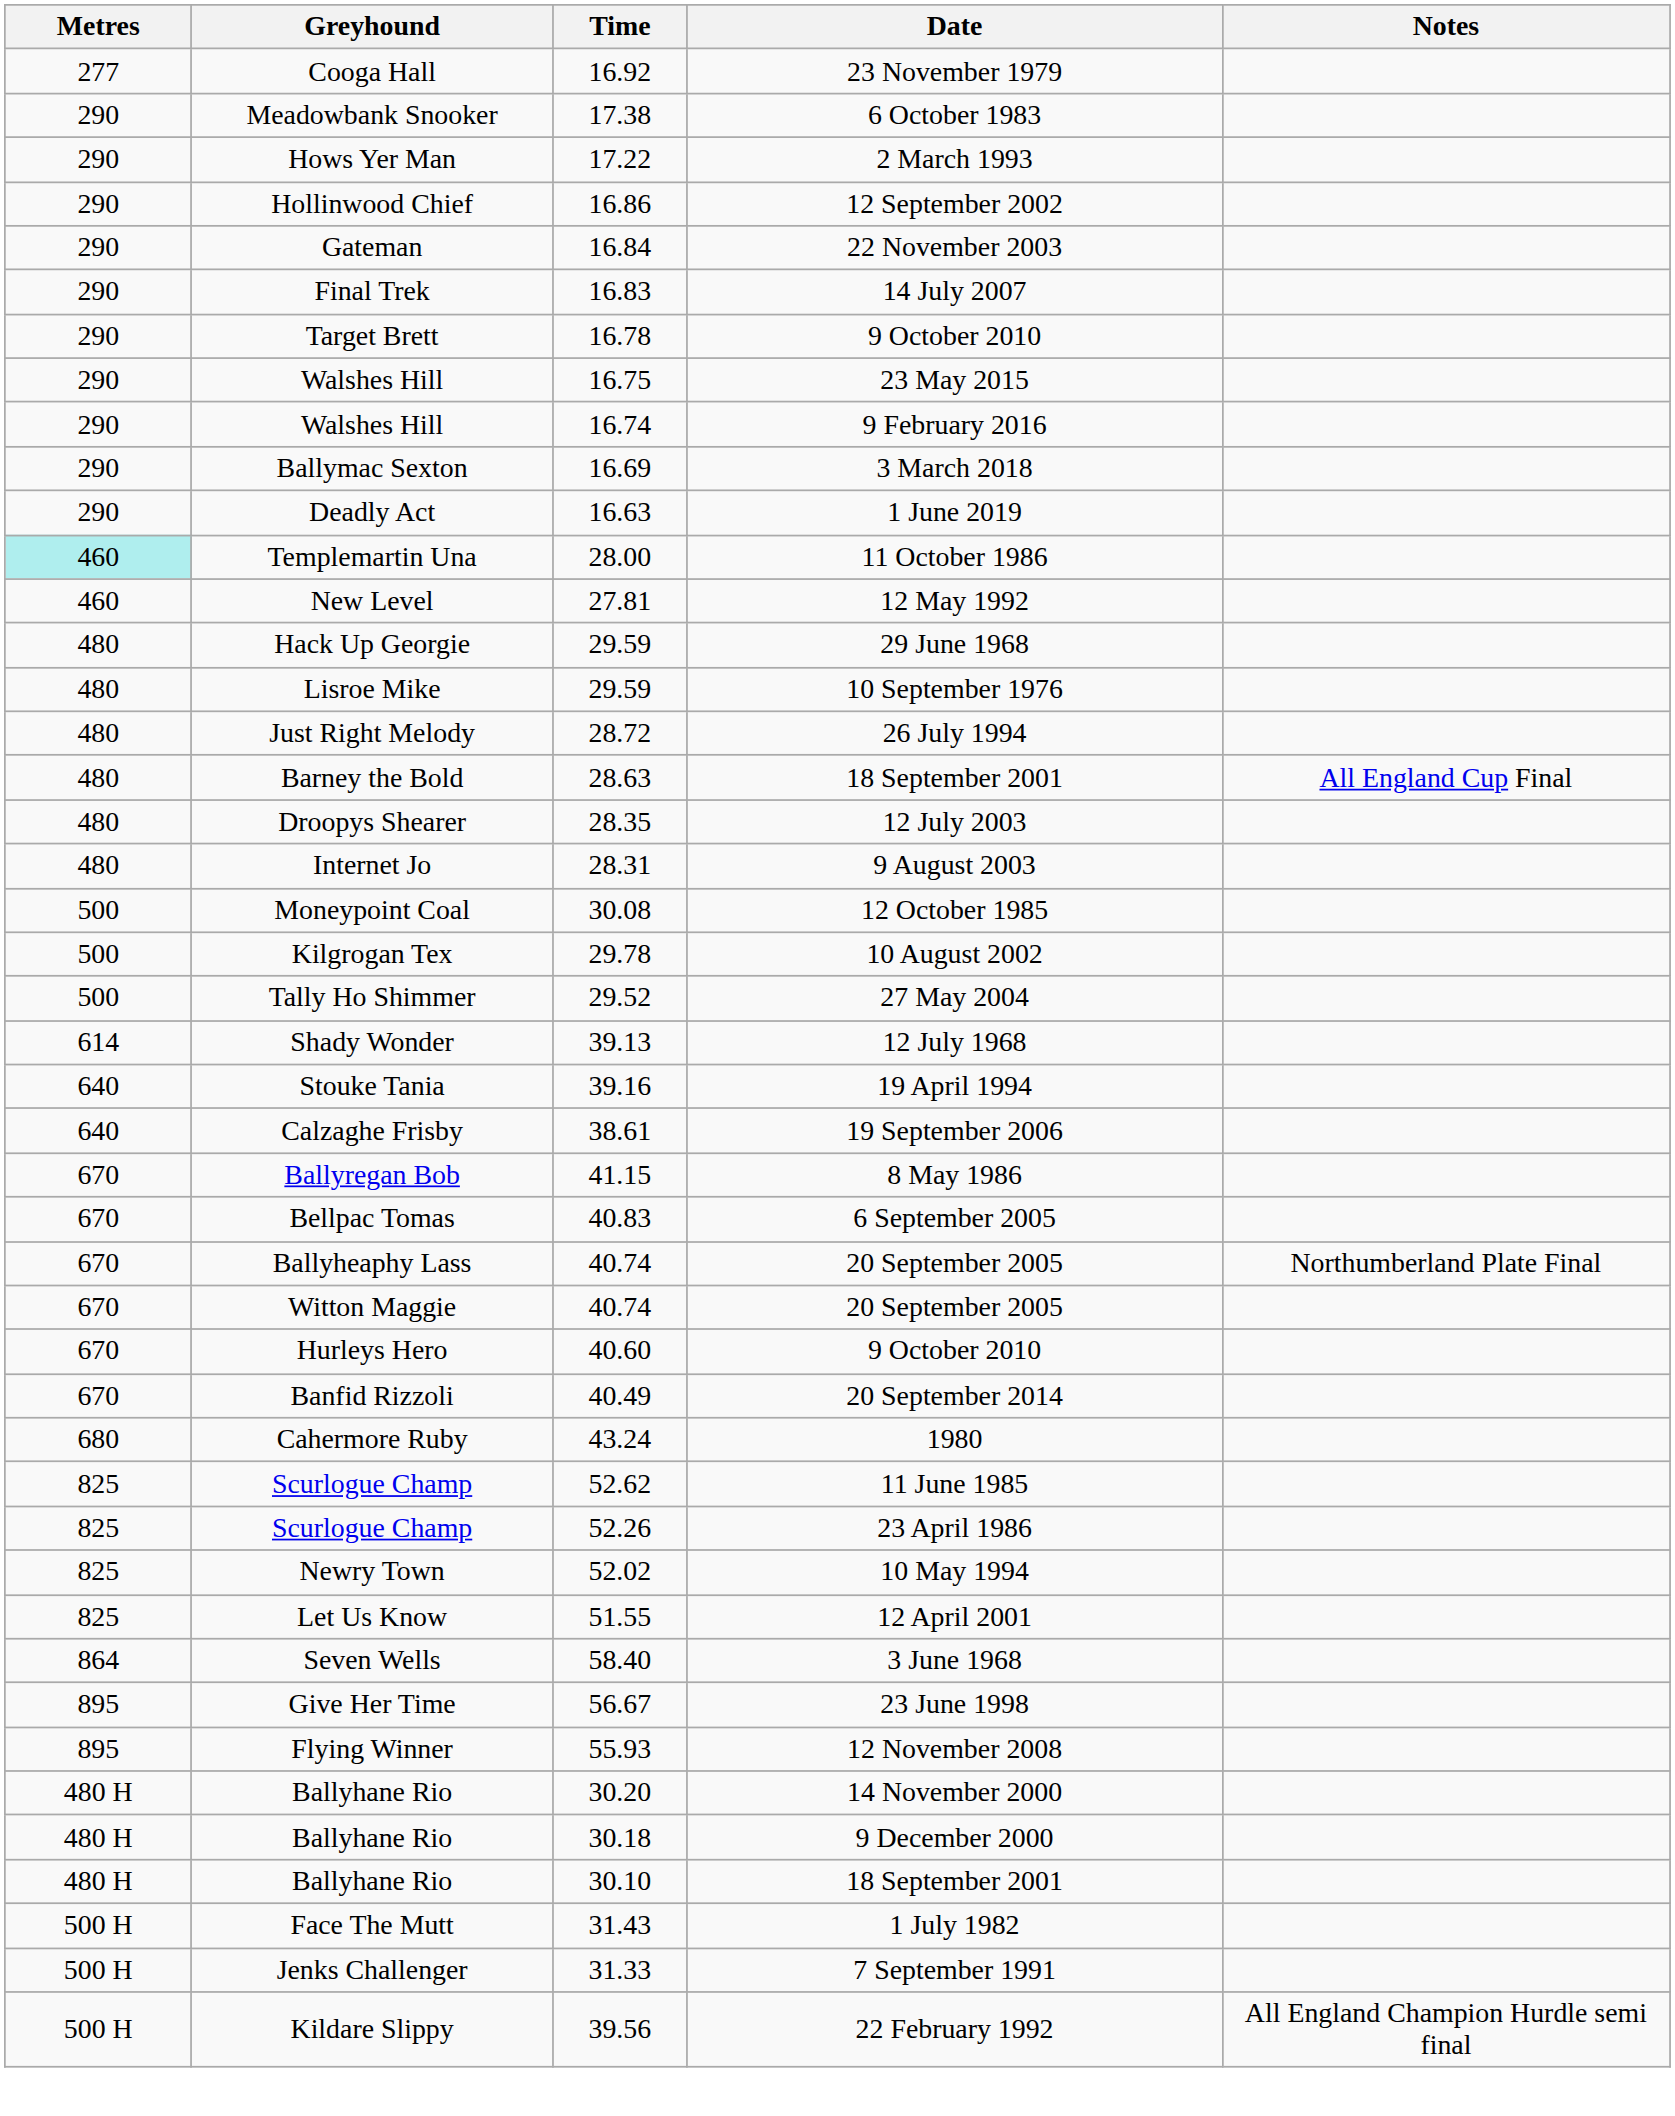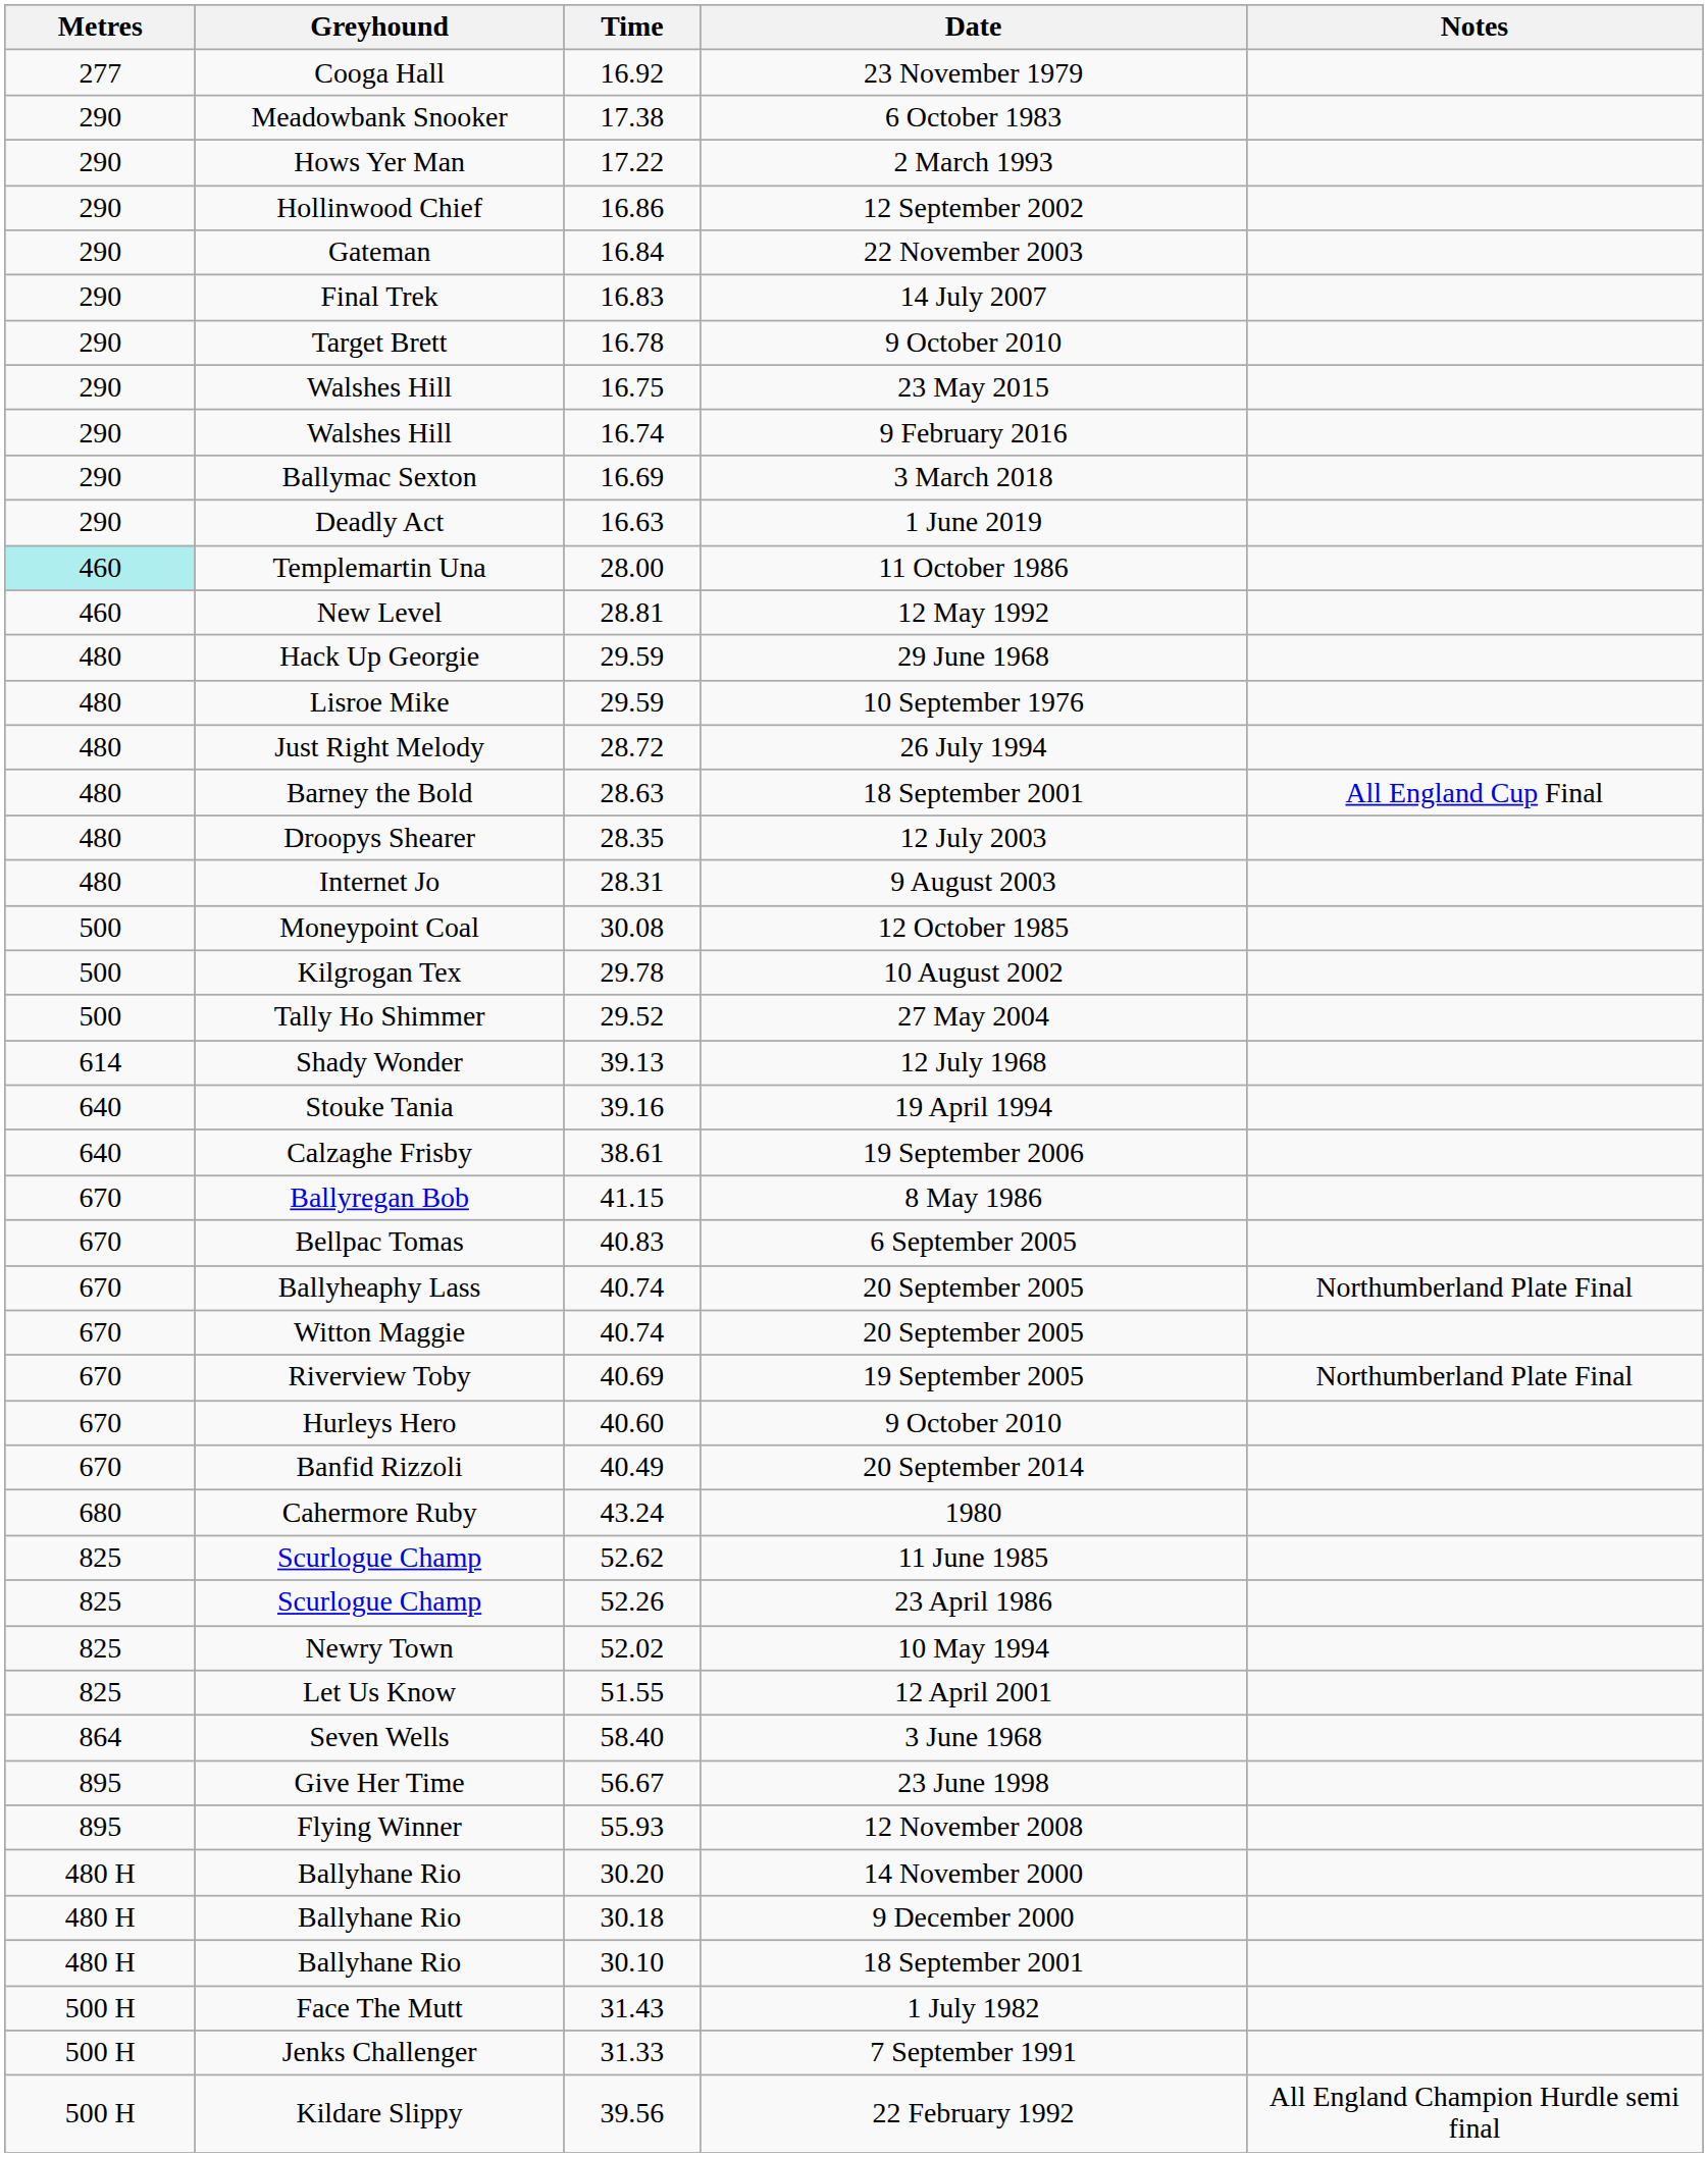12 May 1992 | Time: 27.81 -> 28.81
+ row: 670 | Riverview Toby | 40.69 | 19 September 2005 | Northumberland Plate Final
